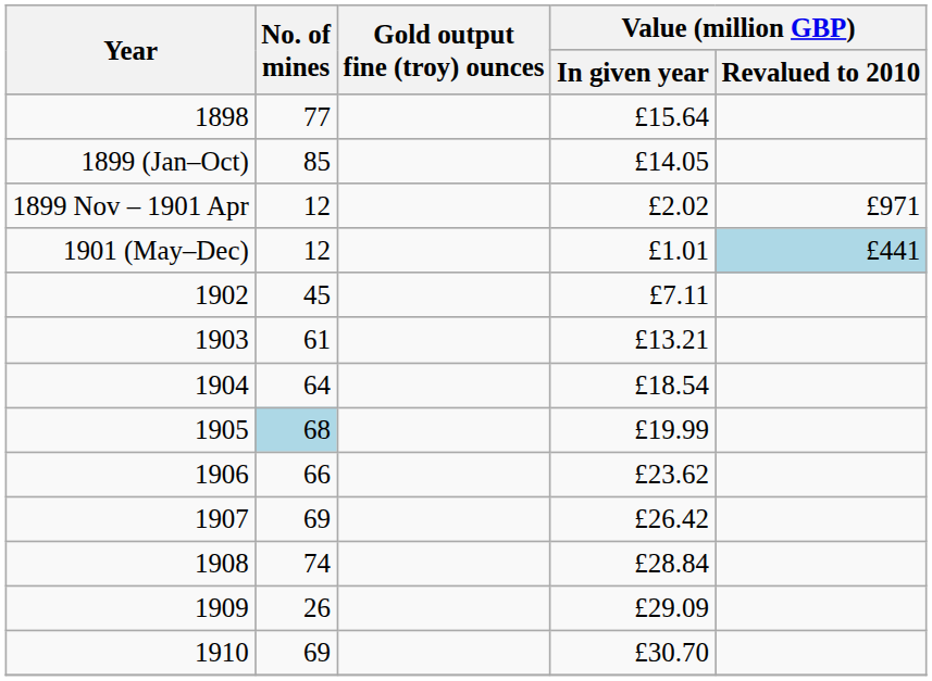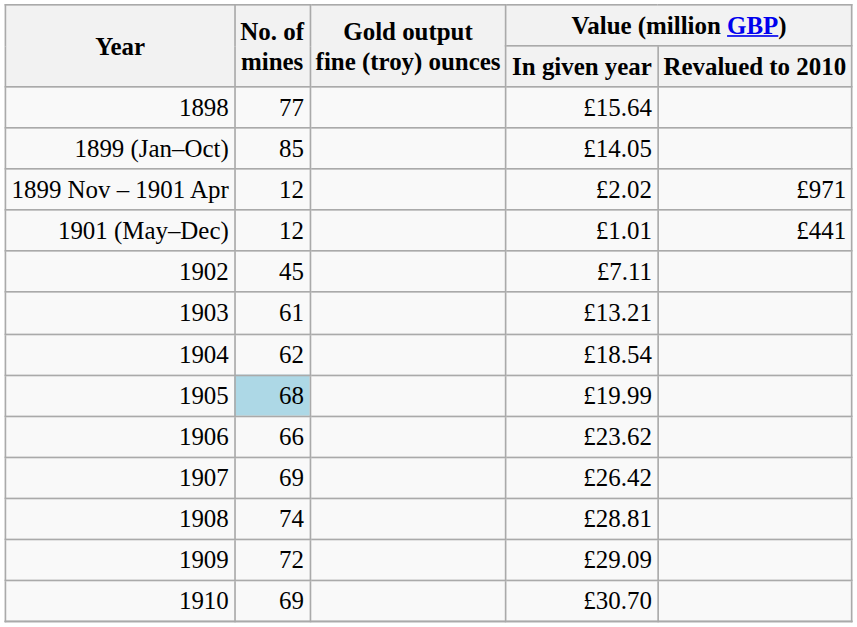1901 (May–Dec) | Value (million GBP) / Revalued to 2010: lightblue background -> no background
1904 | No. of mines: 64 -> 62
1908 | Value (million GBP) / In given year: £28.84 -> £28.81
1909 | No. of mines: 26 -> 72
